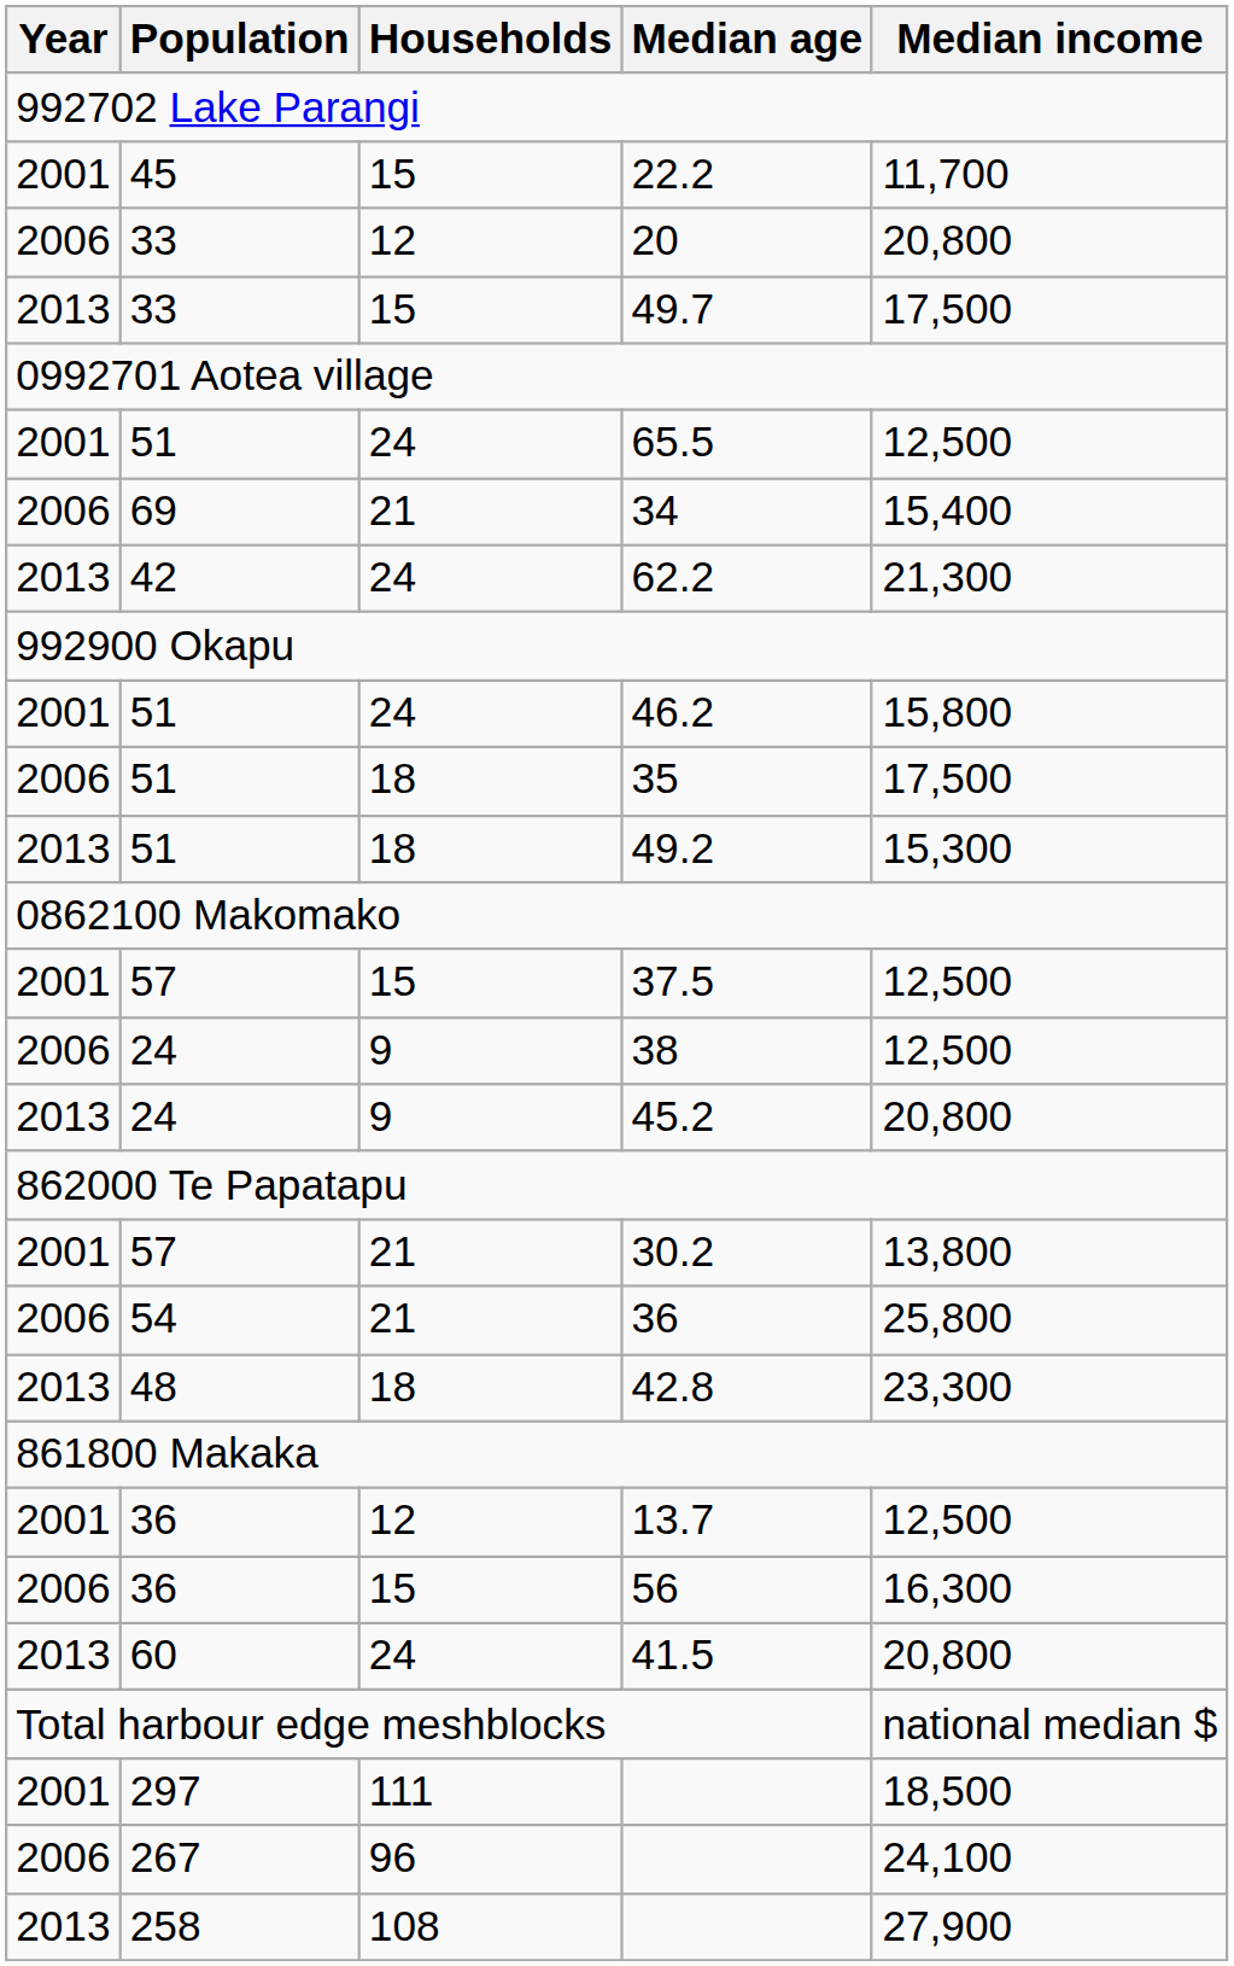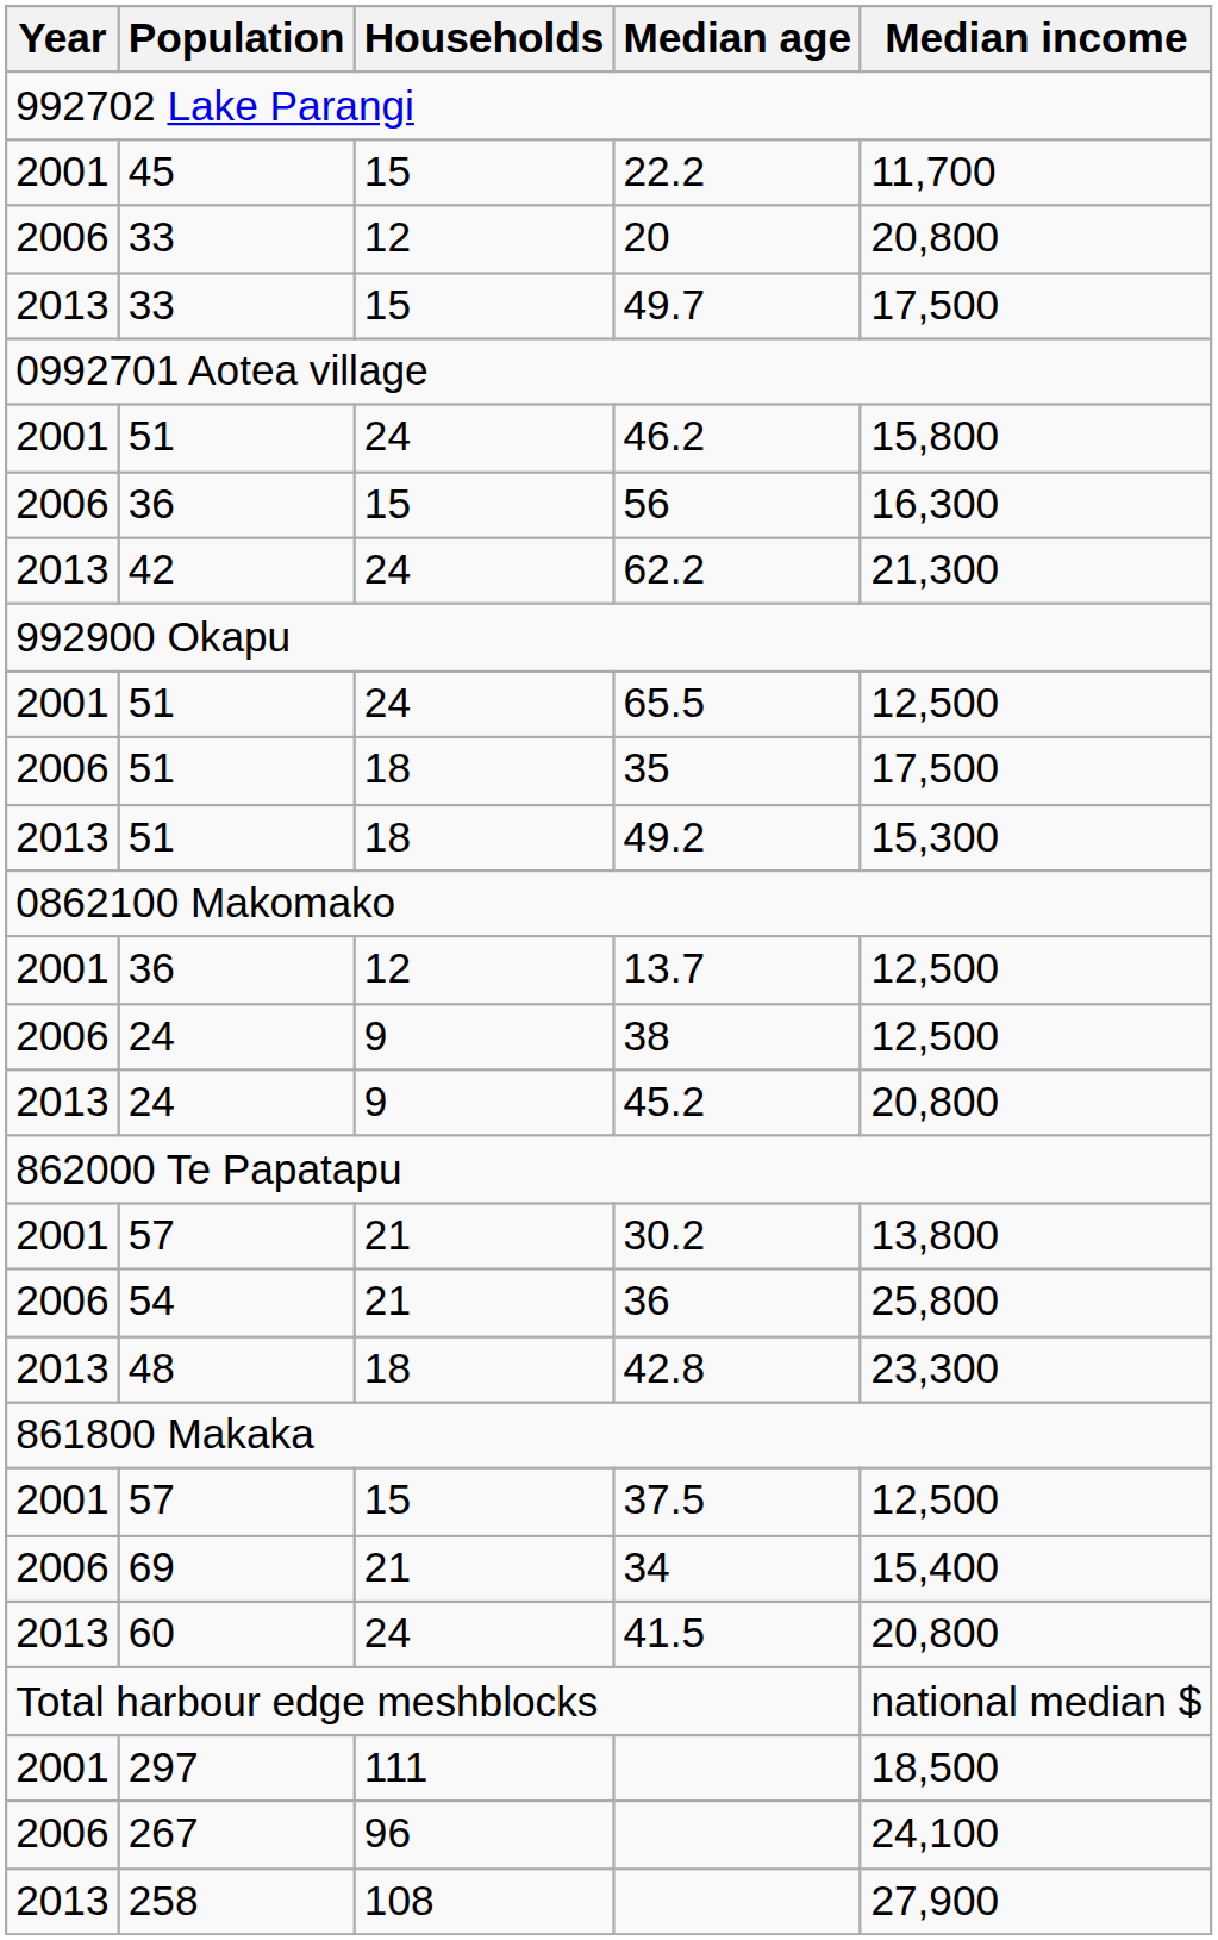rows swapped: 65.5 <-> 46.2
rows swapped: 56 <-> 34
rows swapped: 13.7 <-> 37.5
